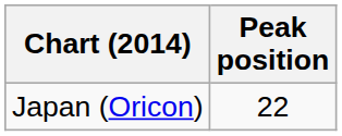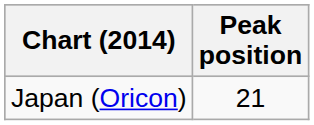Japan (Oricon) | Peak position: 22 -> 21
